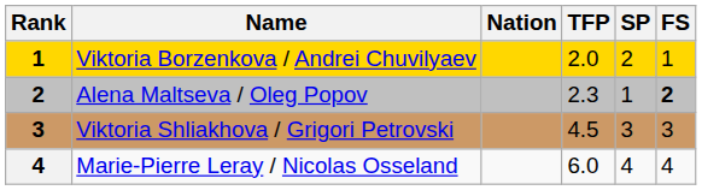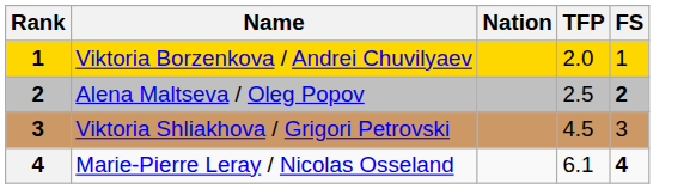- column: SP | 2 | 1 | 3 | 4
Alena Maltseva / Oleg Popov | TFP: 2.3 -> 2.5
Marie-Pierre Leray / Nicolas Osseland | TFP: 6.0 -> 6.1
Marie-Pierre Leray / Nicolas Osseland | FS: normal -> bold
